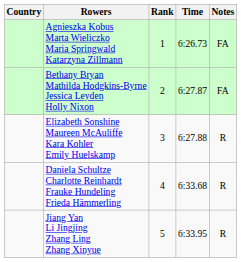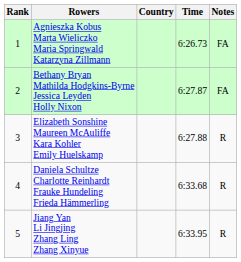columns swapped: Rank <-> Country
